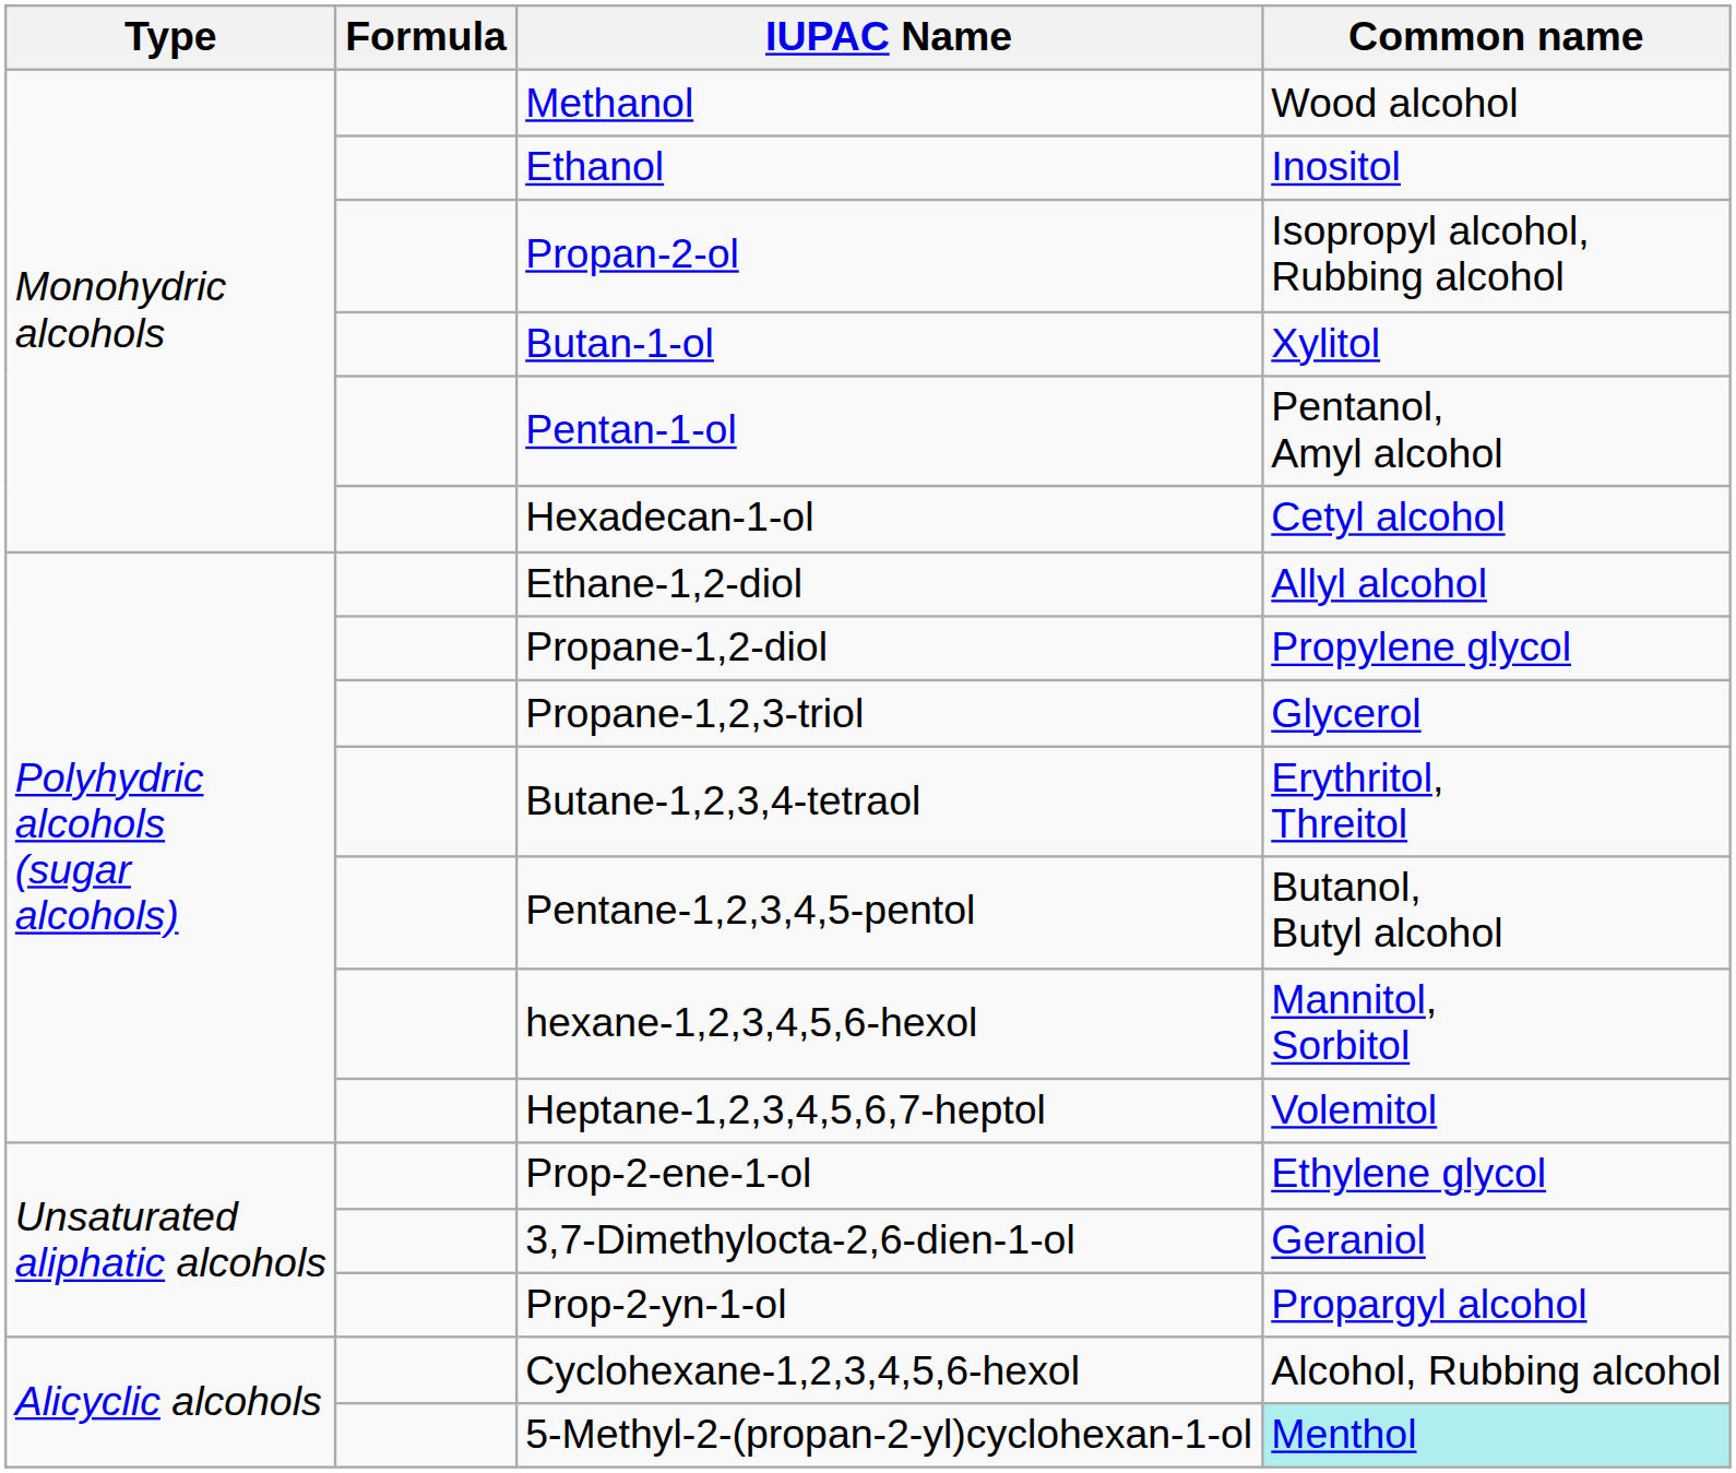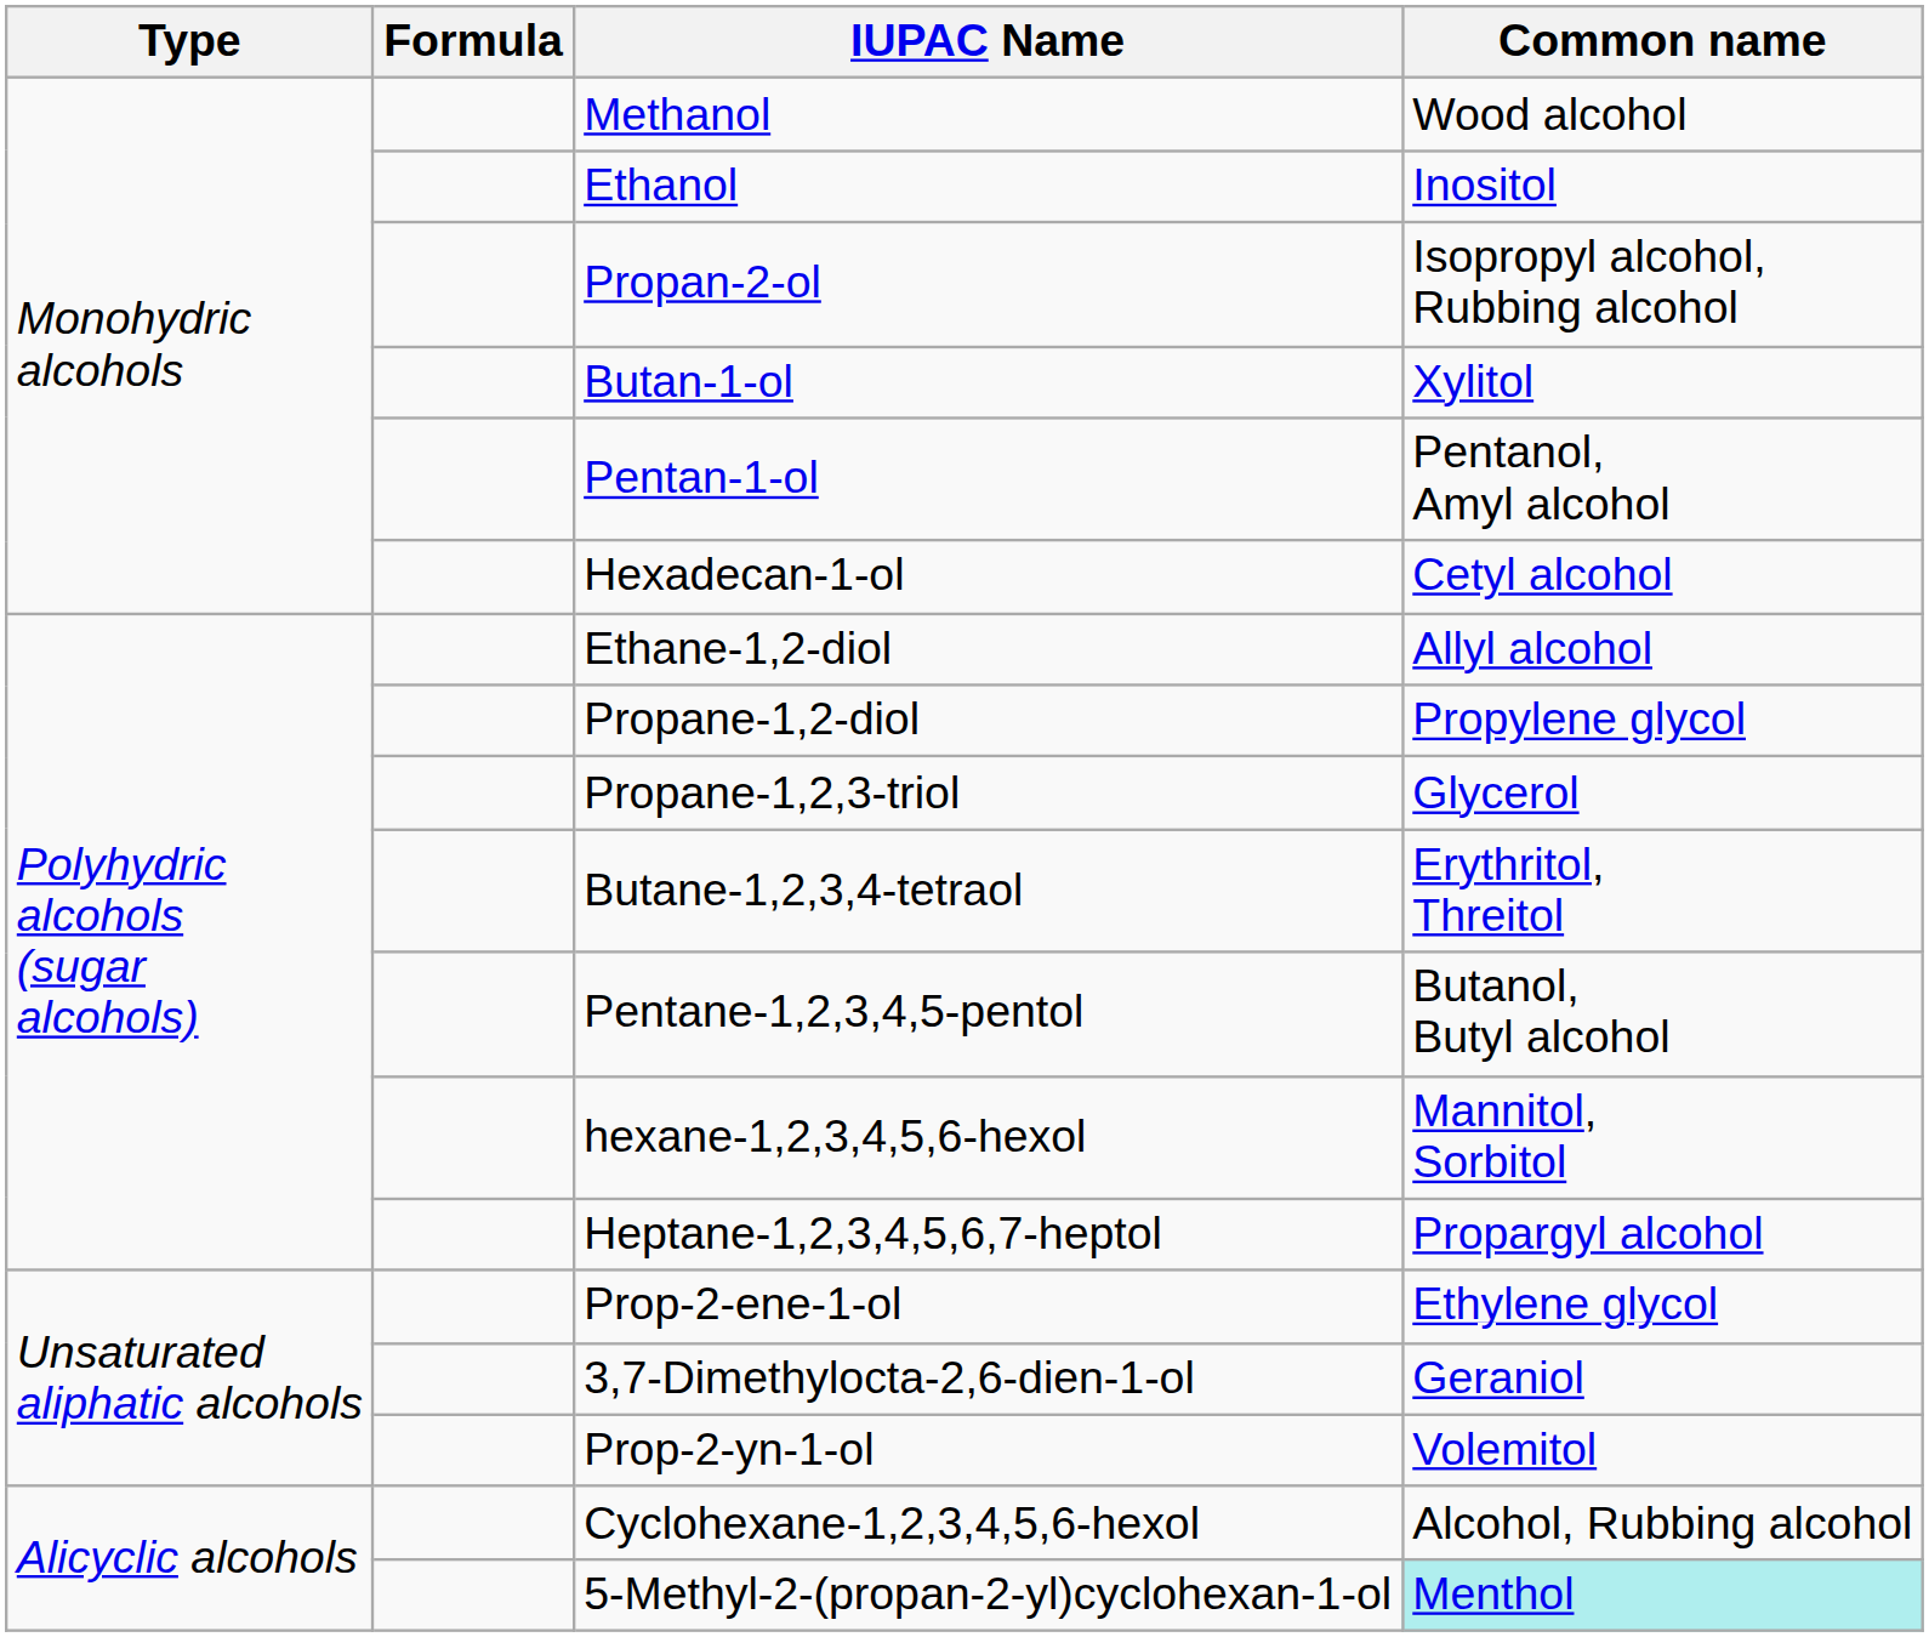Heptane-1,2,3,4,5,6,7-heptol | Common name: Volemitol -> Propargyl alcohol
Prop-2-yn-1-ol | Common name: Propargyl alcohol -> Volemitol
